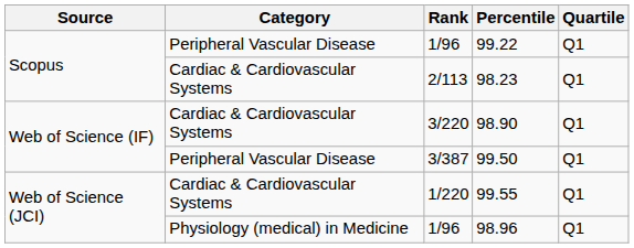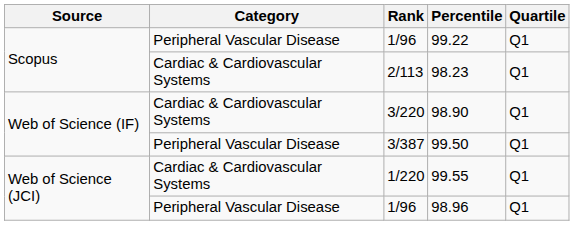98.96 | Category: Physiology (medical) in Medicine -> Peripheral Vascular Disease
